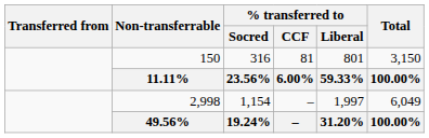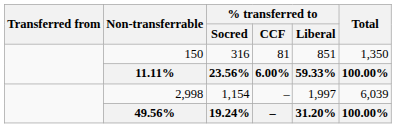150 | % transferred to / Liberal: 801 -> 851
150 | Total: 3,150 -> 1,350
2,998 | Total: 6,049 -> 6,039
